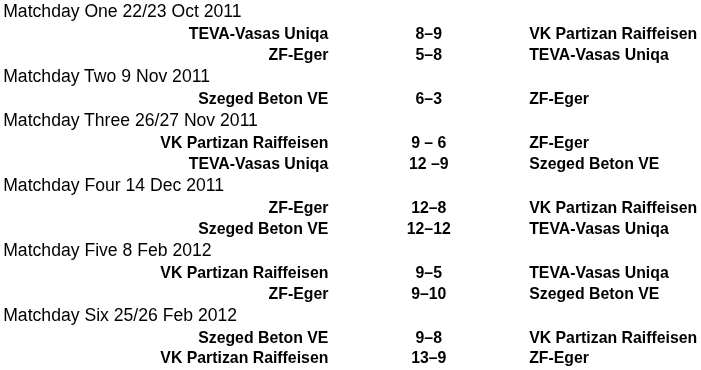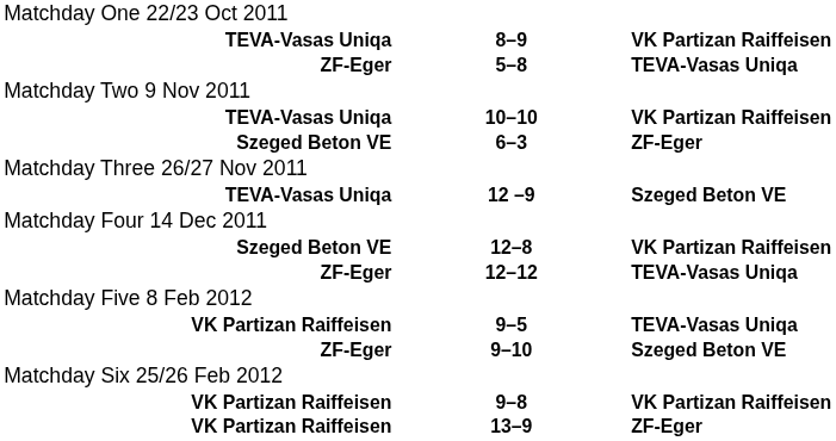+ row: TEVA-Vasas Uniqa | 10–10 | VK Partizan Raiffeisen
- row: VK Partizan Raiffeisen | 9 – 6 | ZF-Eger
12–8 | column 1: ZF-Eger -> Szeged Beton VE
12–12 | column 1: Szeged Beton VE -> ZF-Eger
9–8 | column 1: Szeged Beton VE -> VK Partizan Raiffeisen
